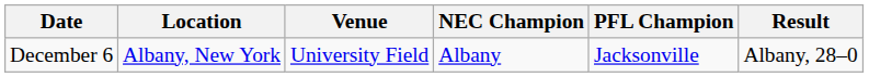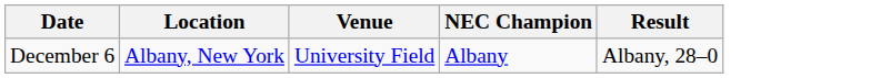- column: PFL Champion | Jacksonville
